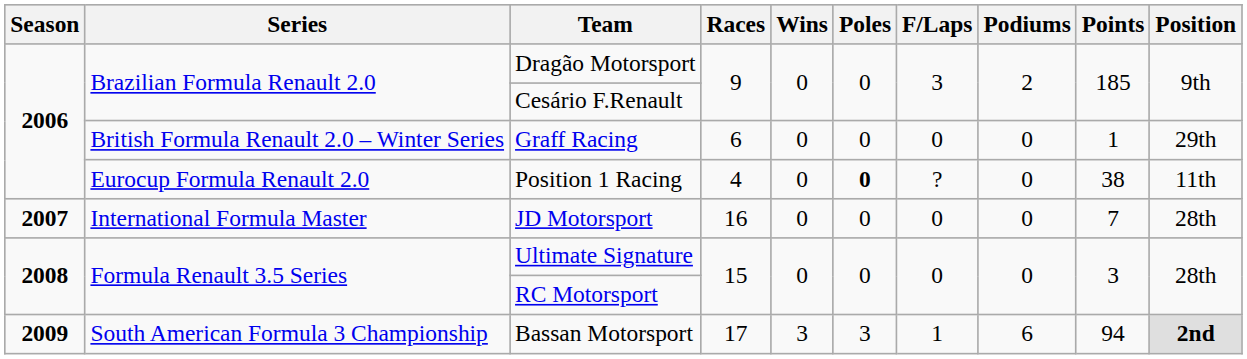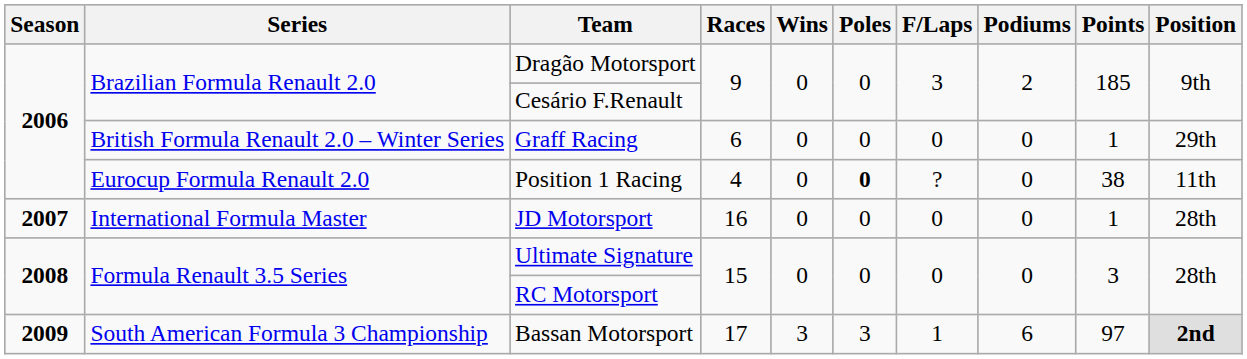JD Motorsport | Points: 7 -> 1
Bassan Motorsport | Points: 94 -> 97
